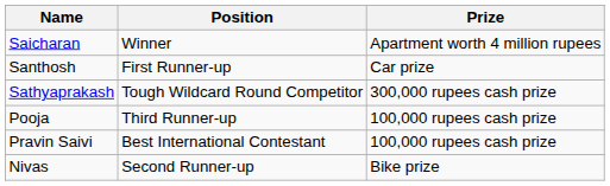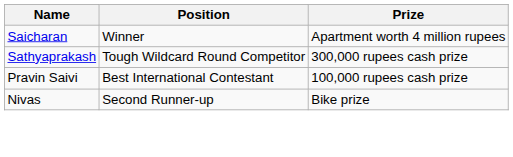- row: Santhosh | First Runner-up | Car prize
- row: Pooja | Third Runner-up | 100,000 rupees cash prize
